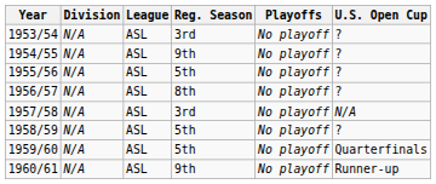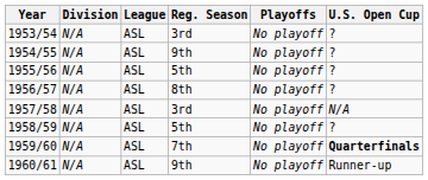1959/60 | Reg. Season: 5th -> 7th
1959/60 | U.S. Open Cup: normal -> bold
